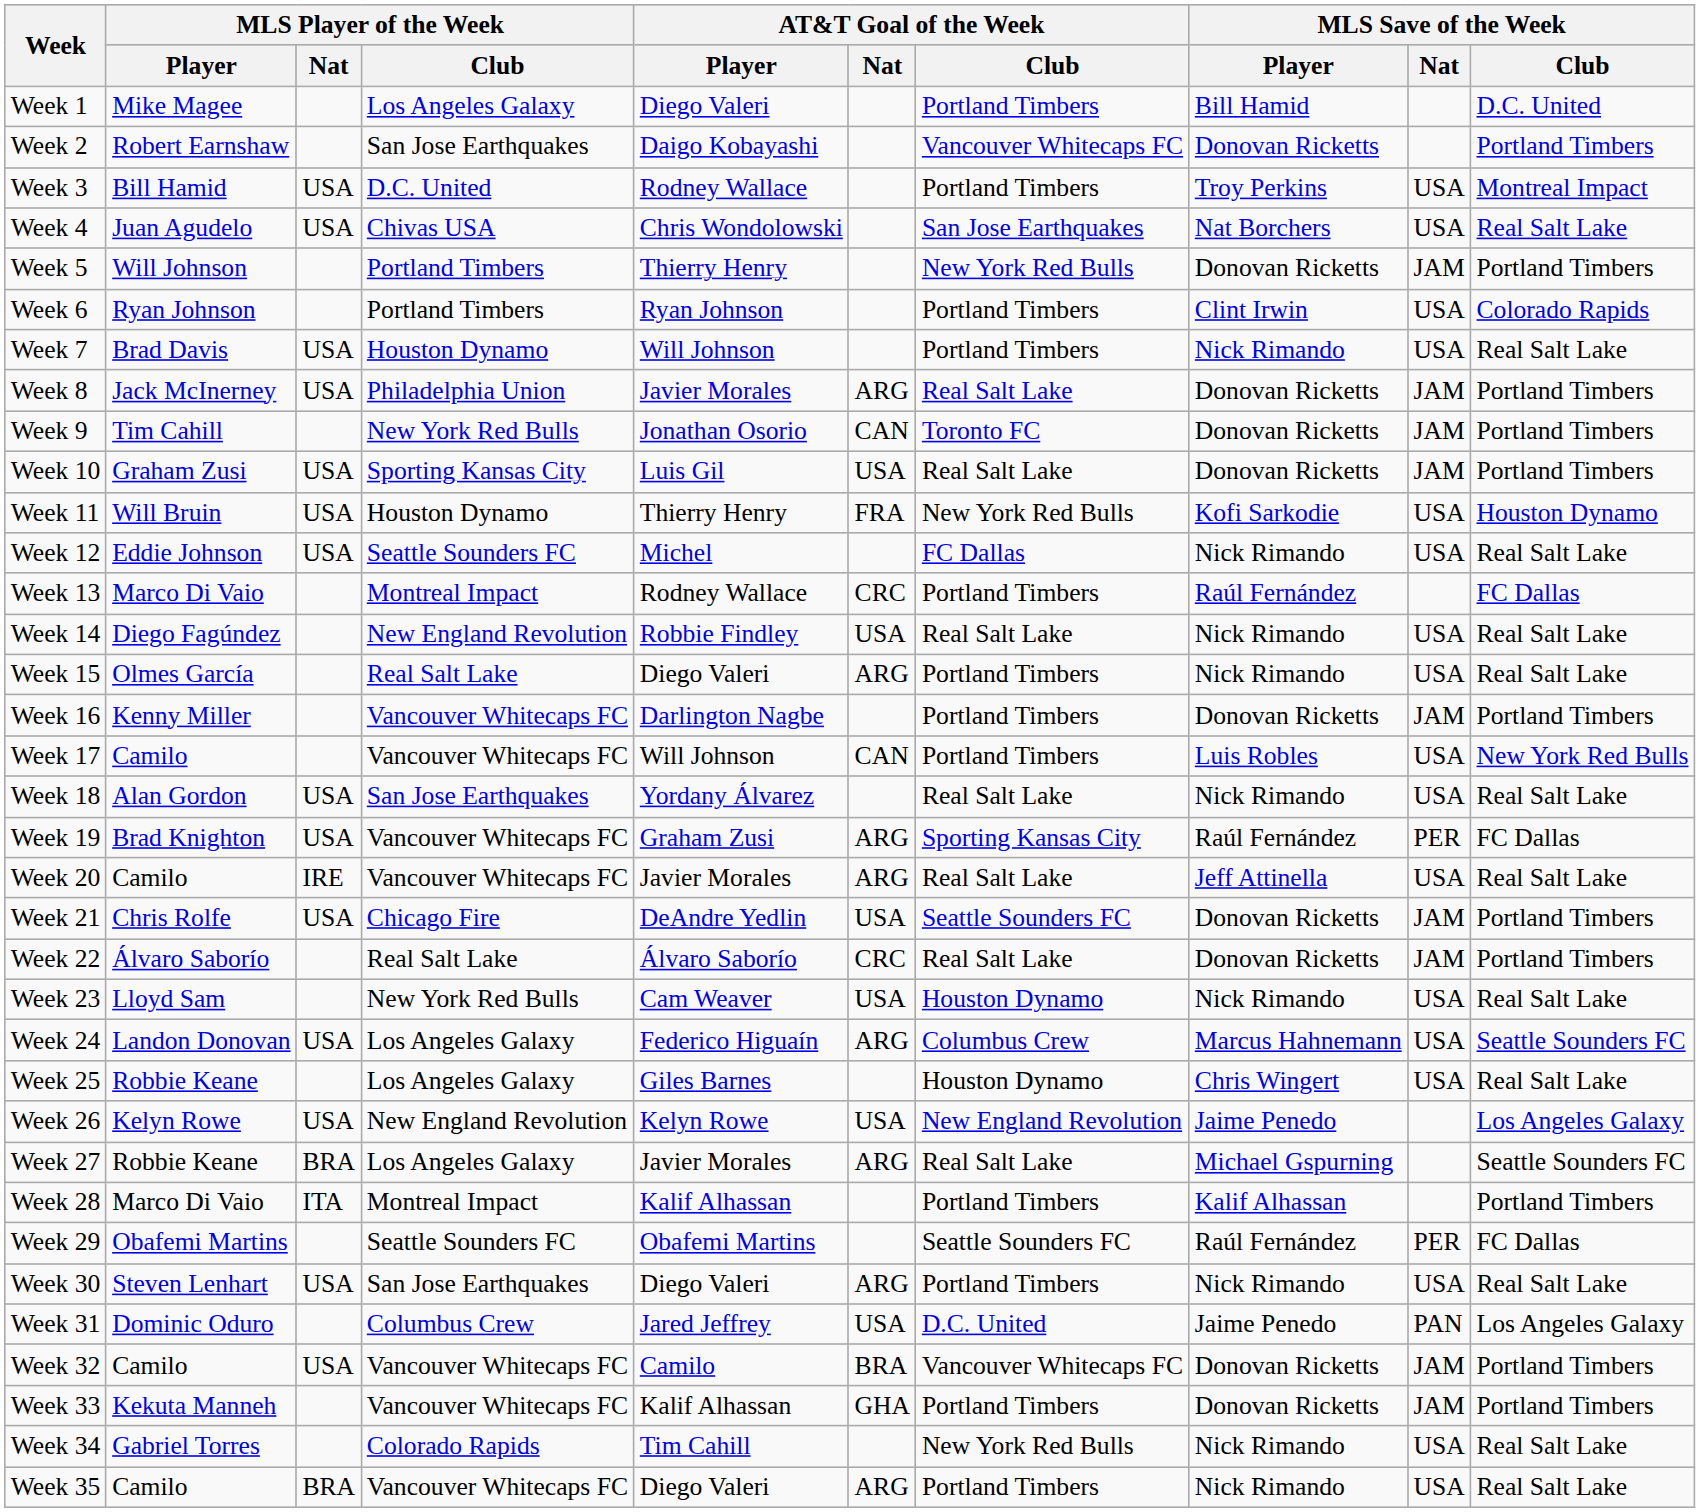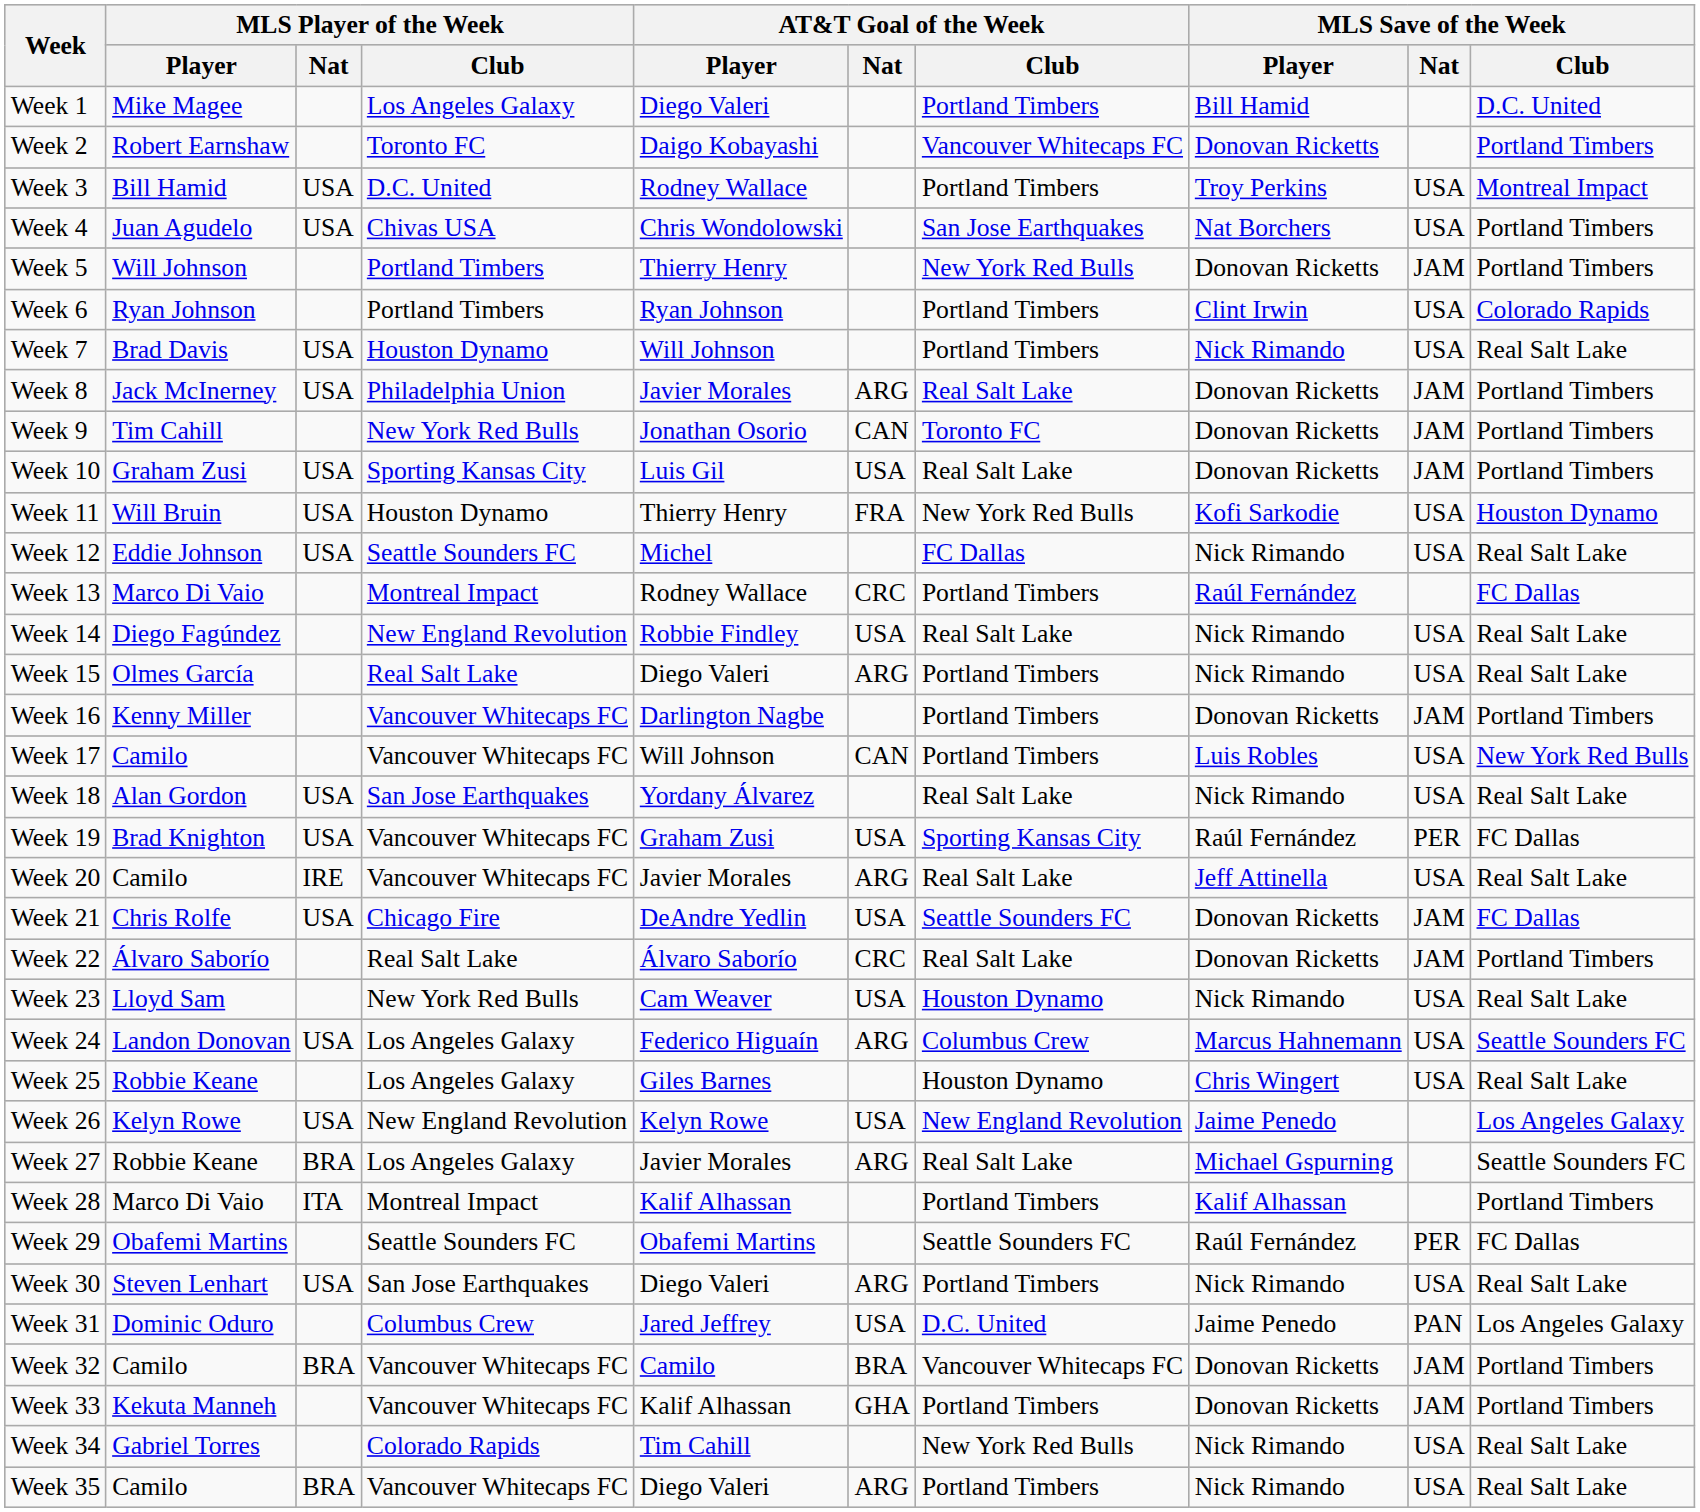Week 2 | MLS Player of the Week / Club: San Jose Earthquakes -> Toronto FC
Week 4 | MLS Save of the Week / Club: Real Salt Lake -> Portland Timbers
Week 19 | AT&T Goal of the Week / Nat: ARG -> USA
Week 21 | MLS Save of the Week / Club: Portland Timbers -> FC Dallas
Week 32 | MLS Player of the Week / Nat: USA -> BRA
